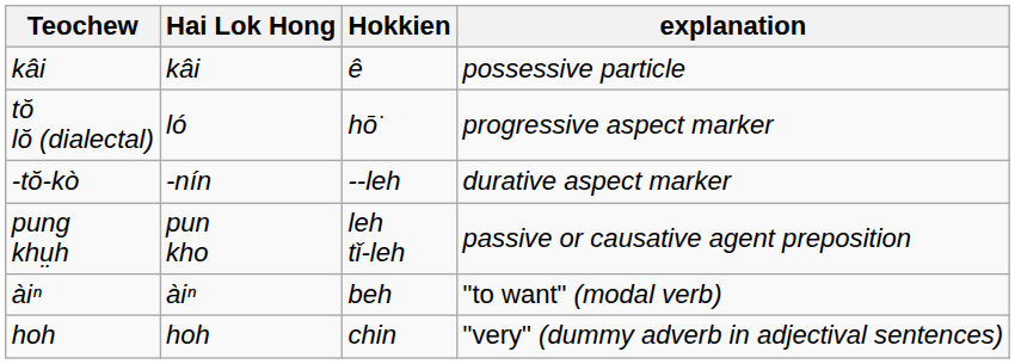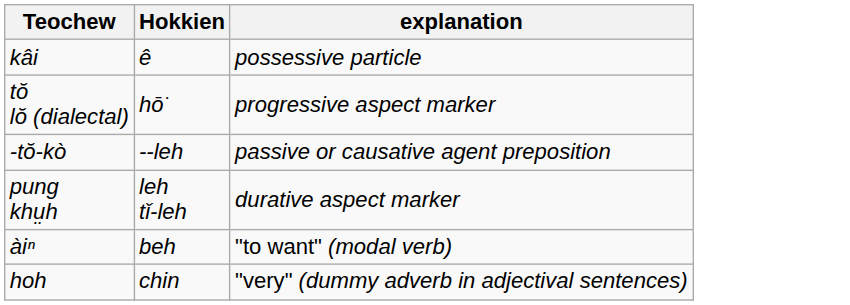- column: Hai Lok Hong | kâi | ló | -nín | pun kho | àiⁿ | hoh
-tŏ-kò | explanation: durative aspect marker -> passive or causative agent preposition
pung khṳh | explanation: passive or causative agent preposition -> durative aspect marker
